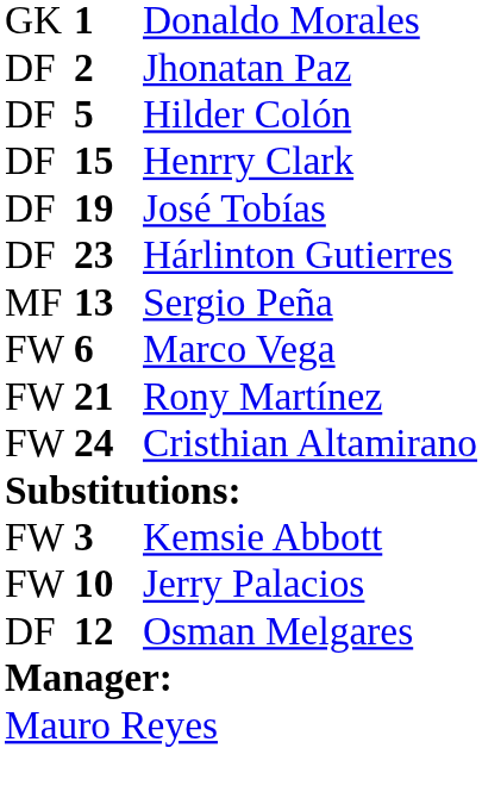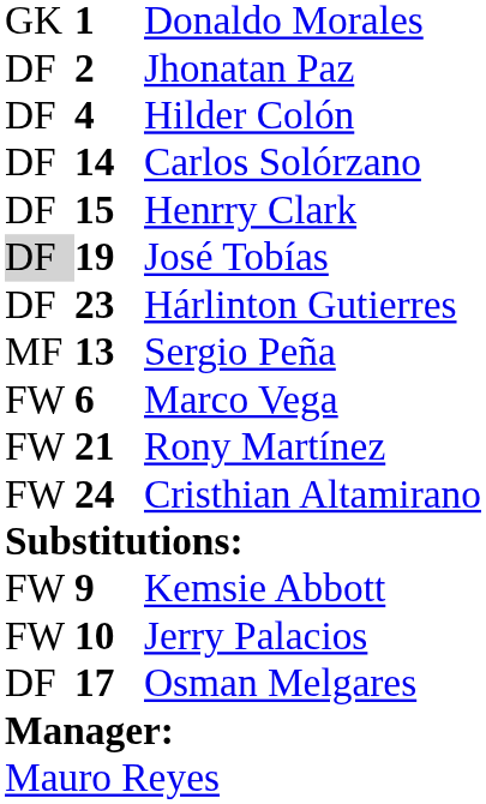Hilder Colón | column 2: 5 -> 4
+ row: DF | 14 | Carlos Solórzano
José Tobías | column 1: no background -> lightgrey background
Kemsie Abbott | column 2: 3 -> 9
Osman Melgares | column 2: 12 -> 17
